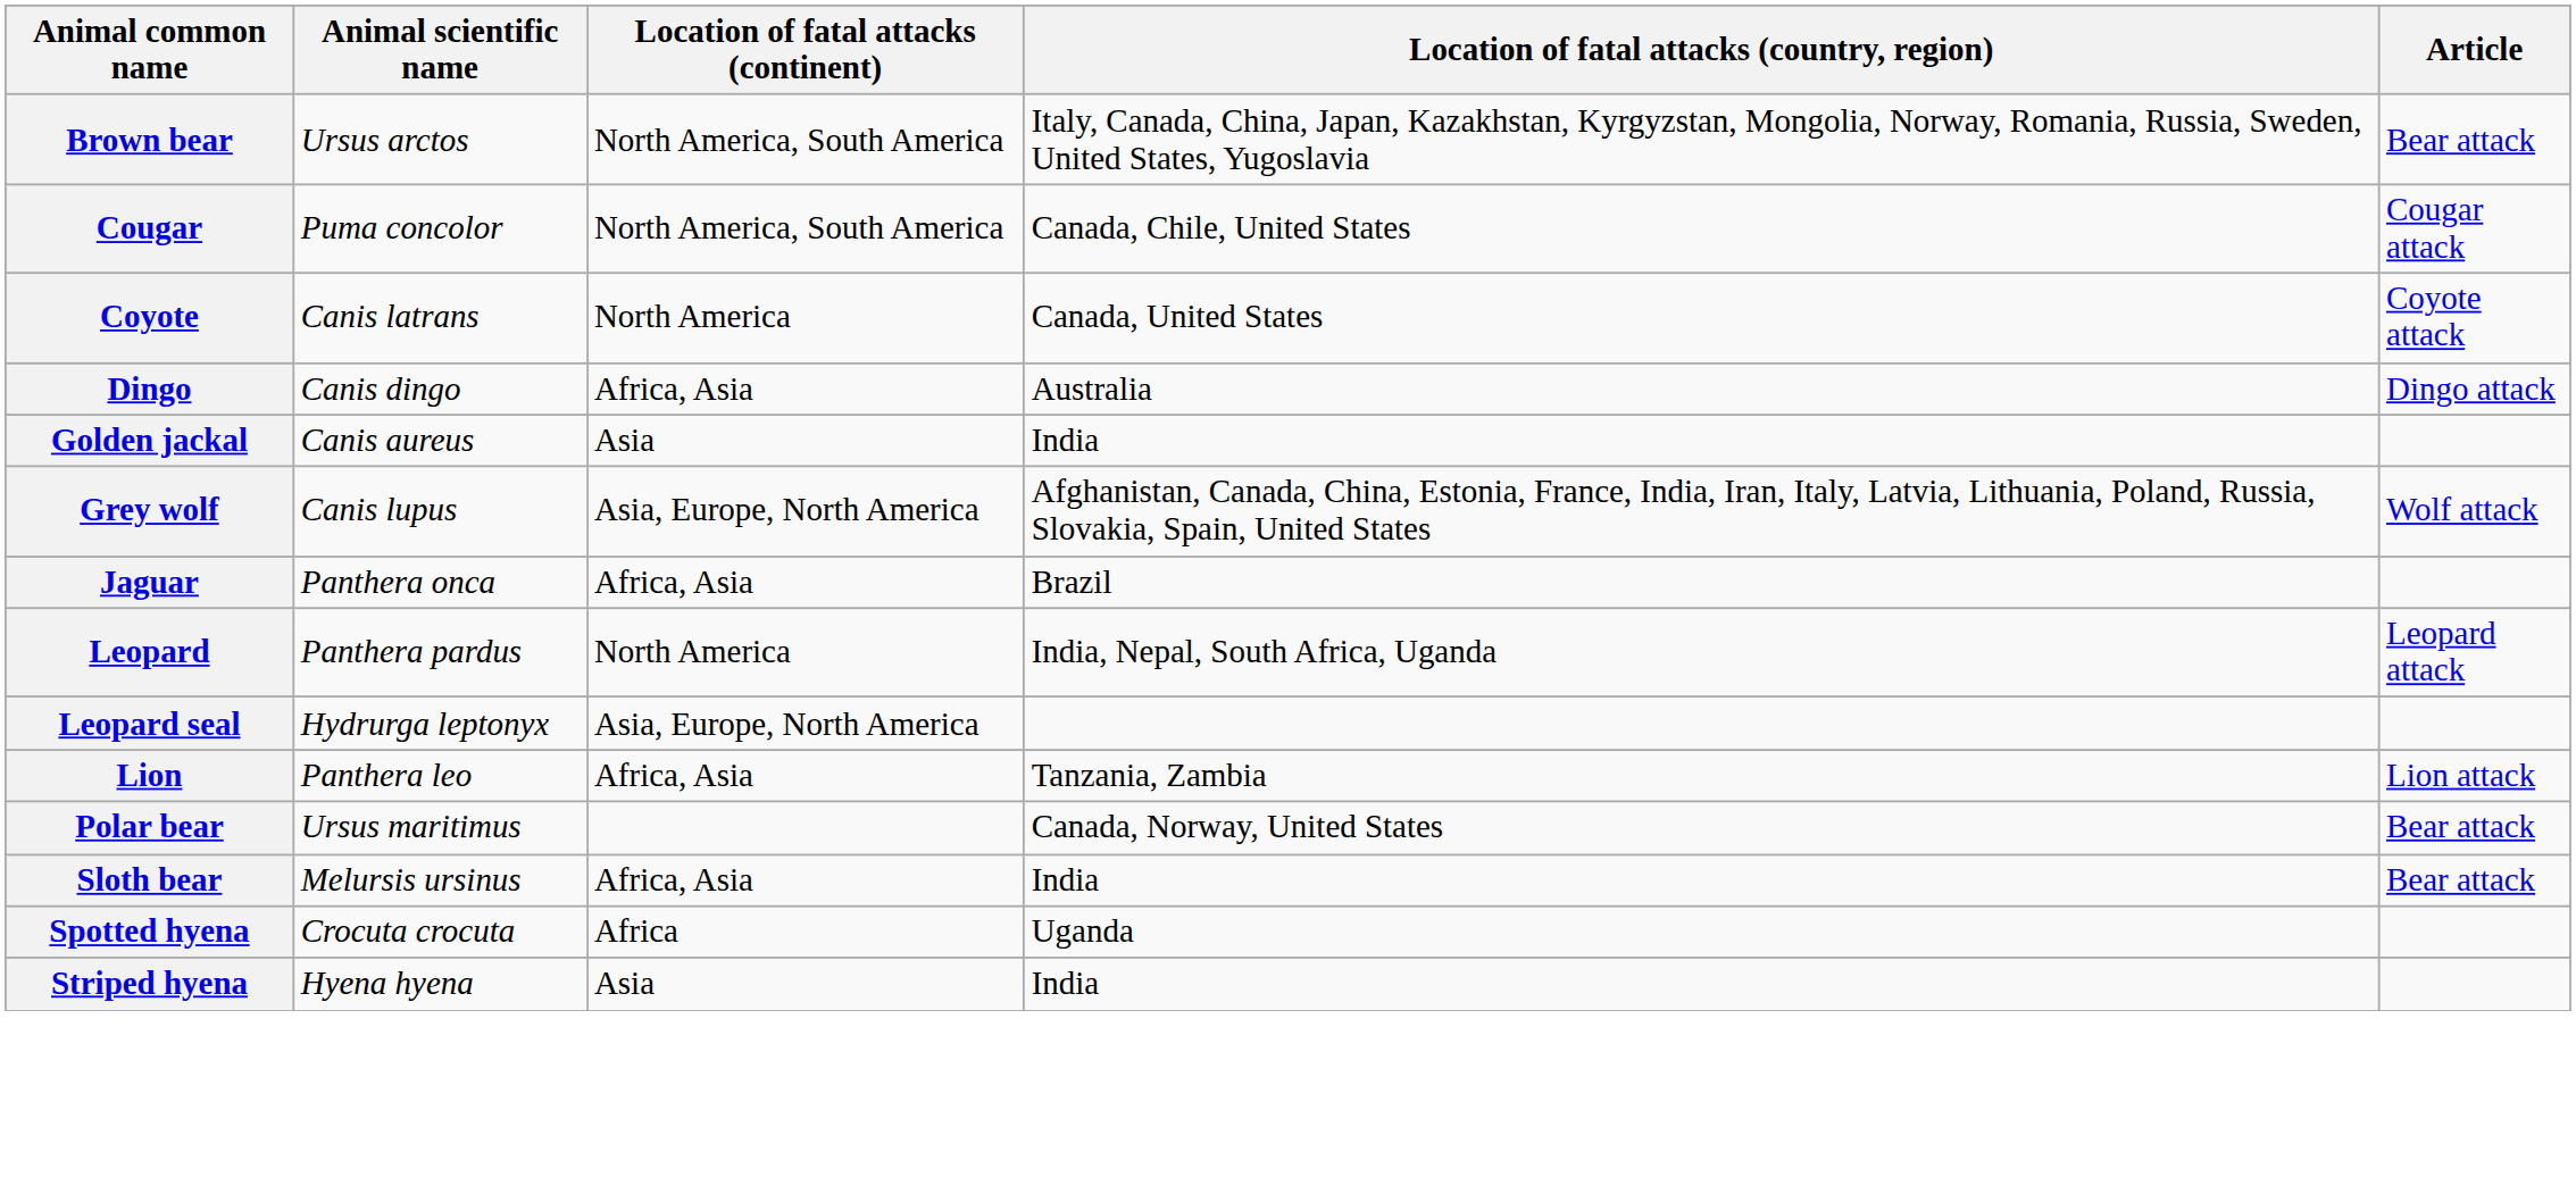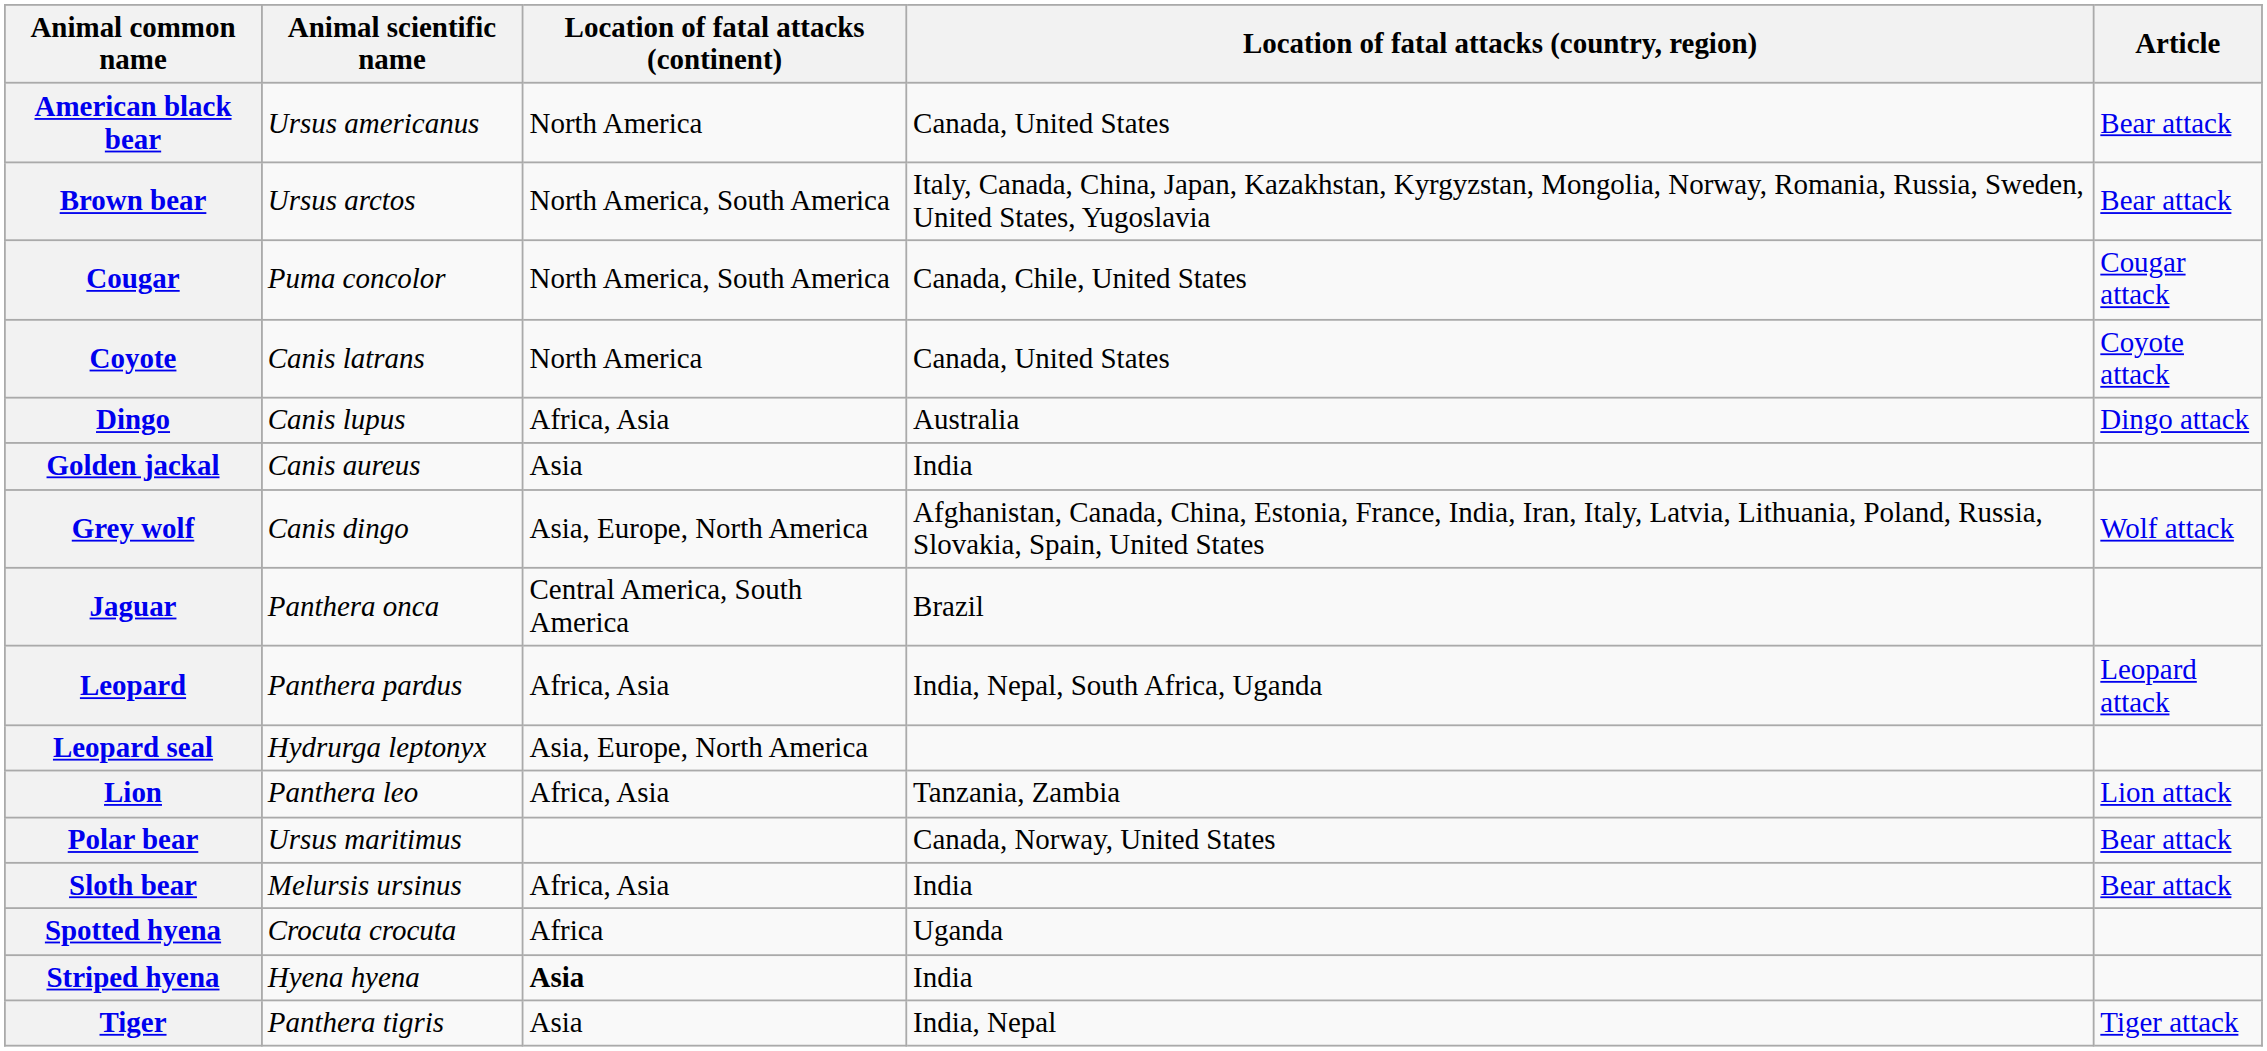+ row: American black bear | Ursus americanus | North America | Canada, United States | Bear attack
Dingo | Animal scientific name: Canis dingo -> Canis lupus
Grey wolf | Animal scientific name: Canis lupus -> Canis dingo
Jaguar | Location of fatal attacks (continent): Africa, Asia -> Central America, South America
Leopard | Location of fatal attacks (continent): North America -> Africa, Asia
Striped hyena | Location of fatal attacks (continent): normal -> bold
+ row: Tiger | Panthera tigris | Asia | India, Nepal | Tiger attack
